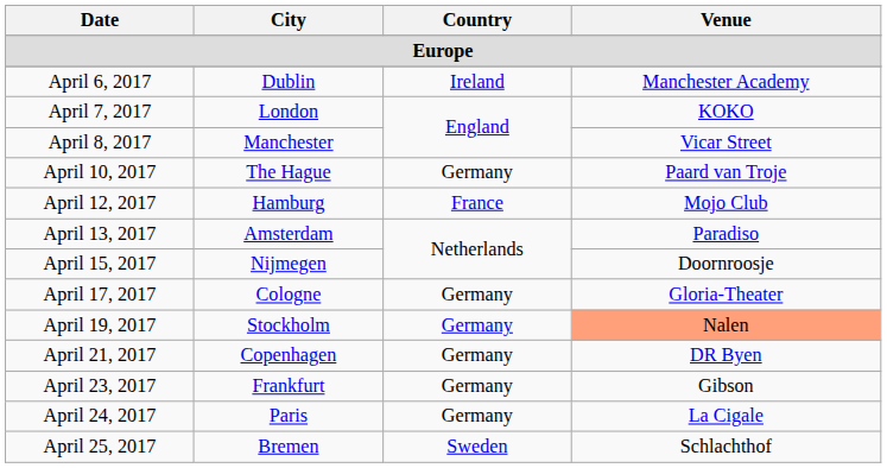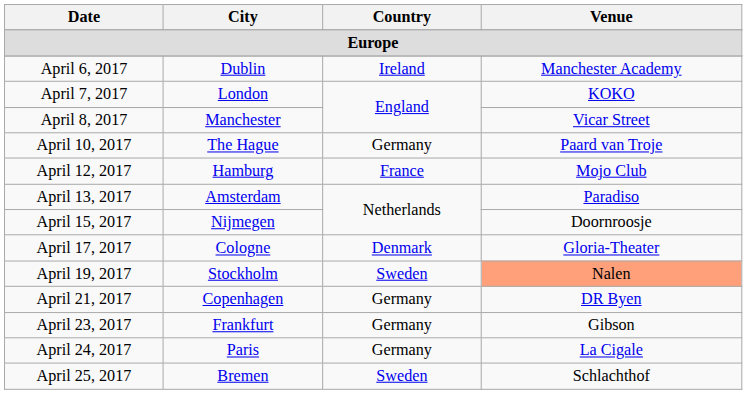April 17, 2017 | Country: Germany -> Denmark
April 19, 2017 | Country: Germany -> Sweden
